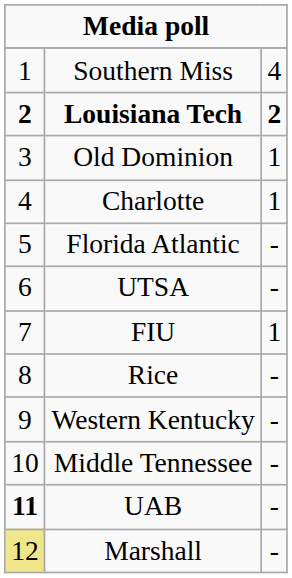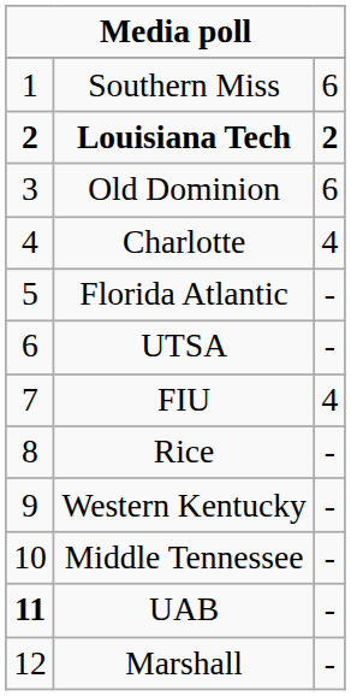Southern Miss | column 3: 4 -> 6
Old Dominion | column 3: 1 -> 6
Charlotte | column 3: 1 -> 4
FIU | column 3: 1 -> 4
Marshall | column 1: khaki background -> no background
